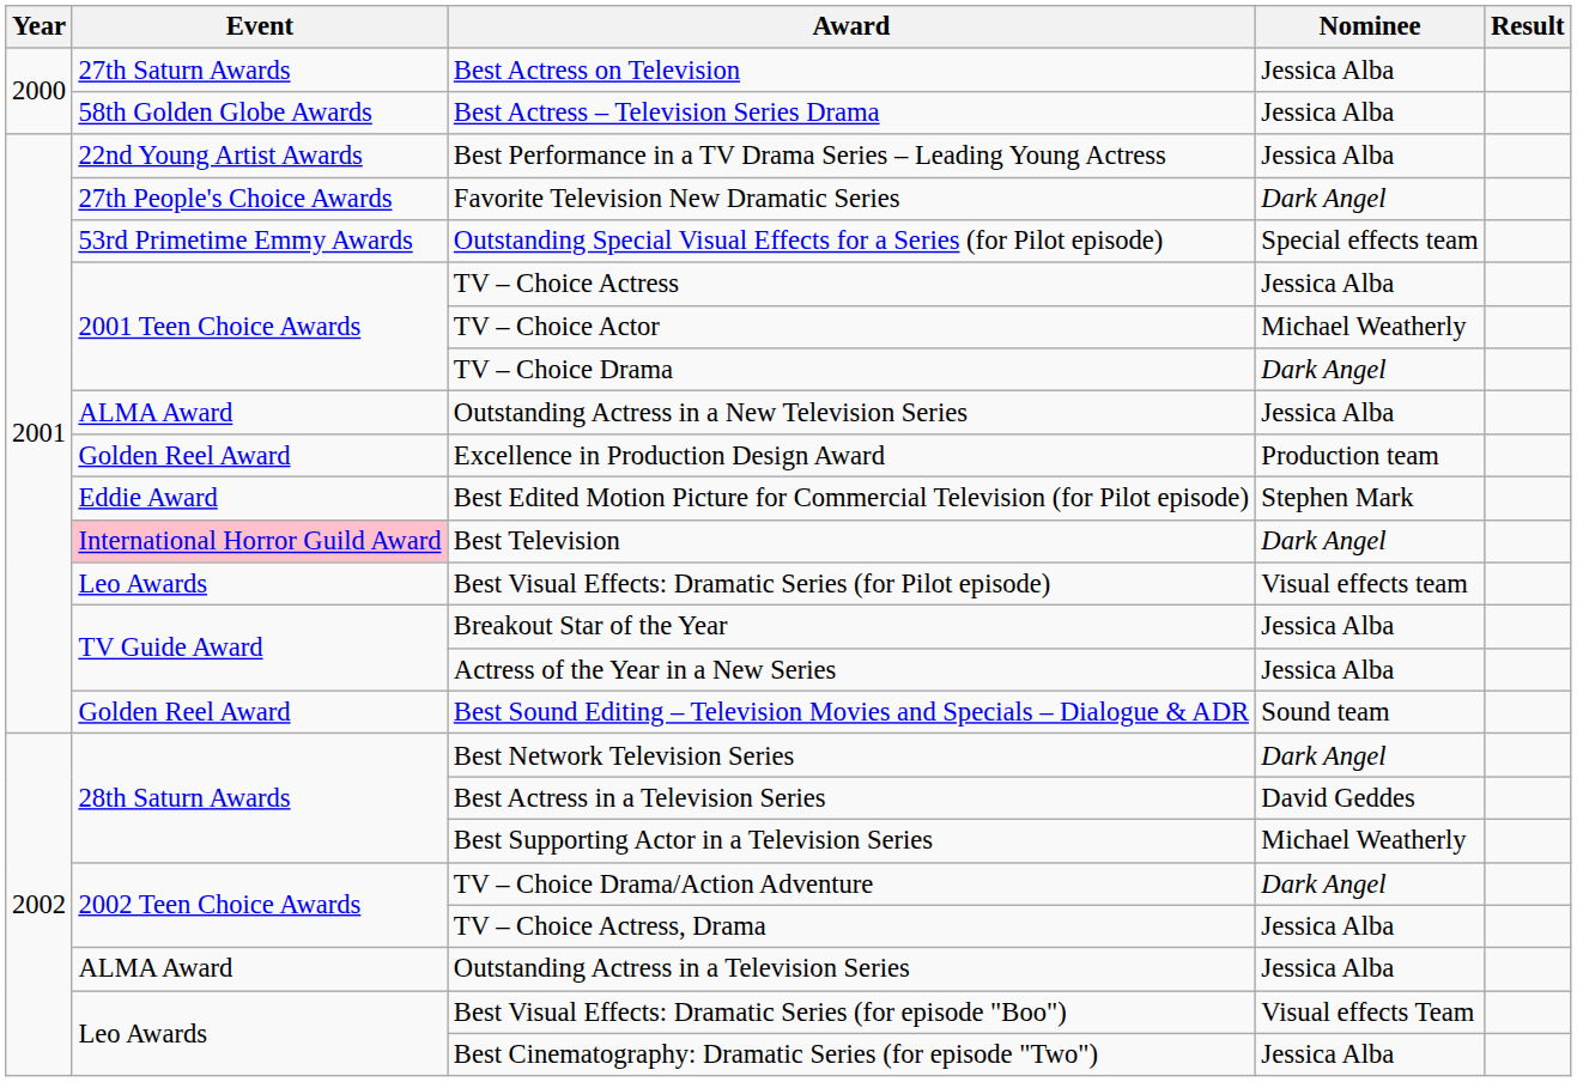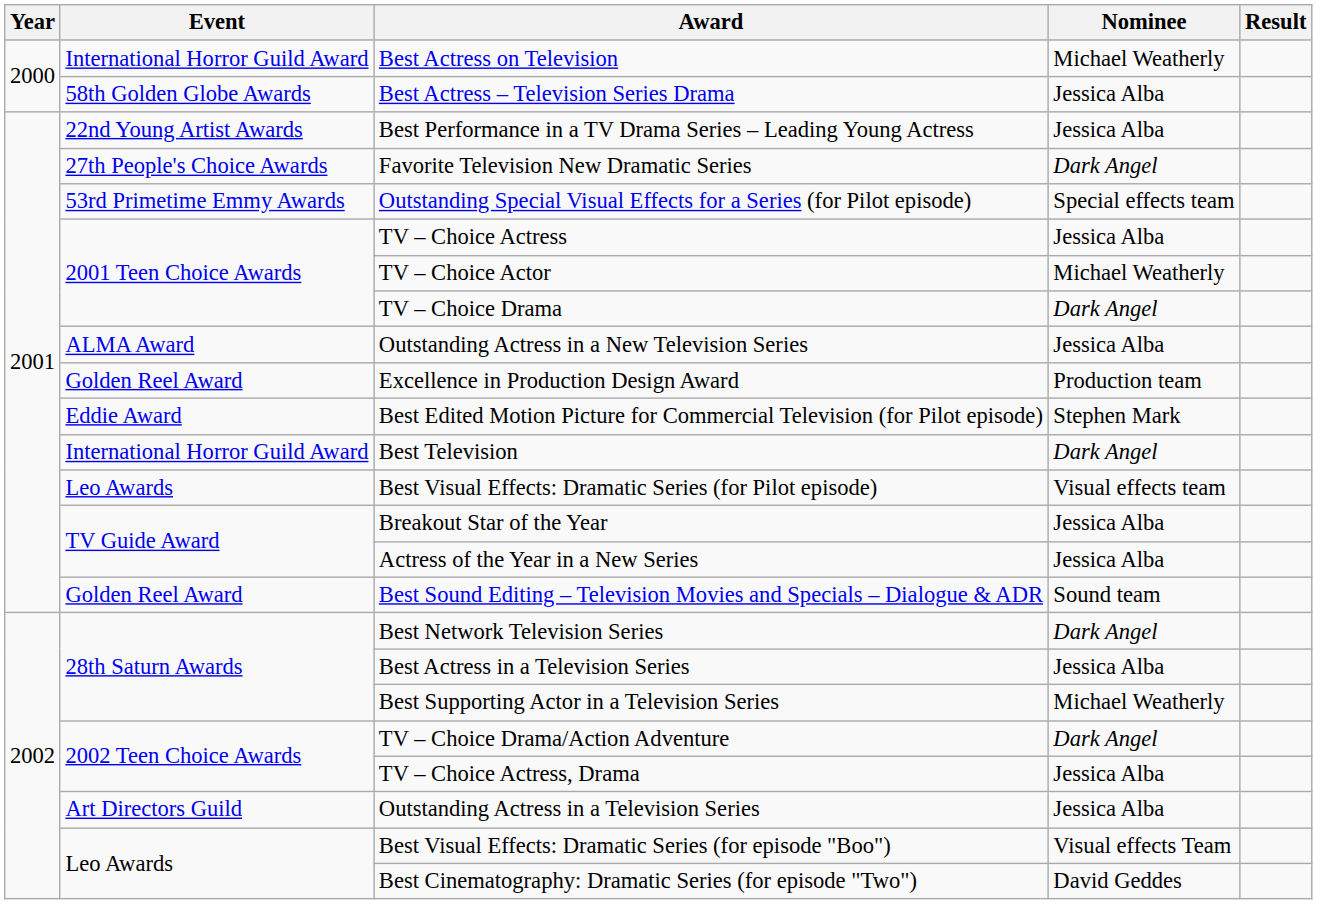Best Actress on Television | Event: 27th Saturn Awards -> International Horror Guild Award
Best Actress on Television | Nominee: Jessica Alba -> Michael Weatherly
Best Television | Event: pink background -> no background
Best Actress in a Television Series | Nominee: David Geddes -> Jessica Alba
Outstanding Actress in a Television Series | Event: ALMA Award -> Art Directors Guild
Best Cinematography: Dramatic Series (for episode "Two") | Nominee: Jessica Alba -> David Geddes
